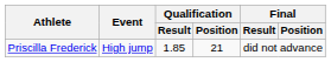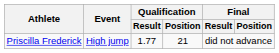Priscilla Frederick | Qualification / Result: 1.85 -> 1.77
